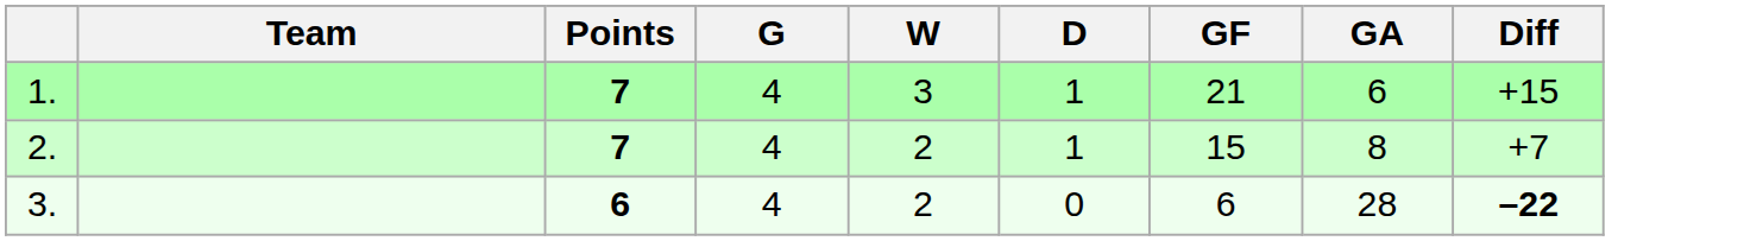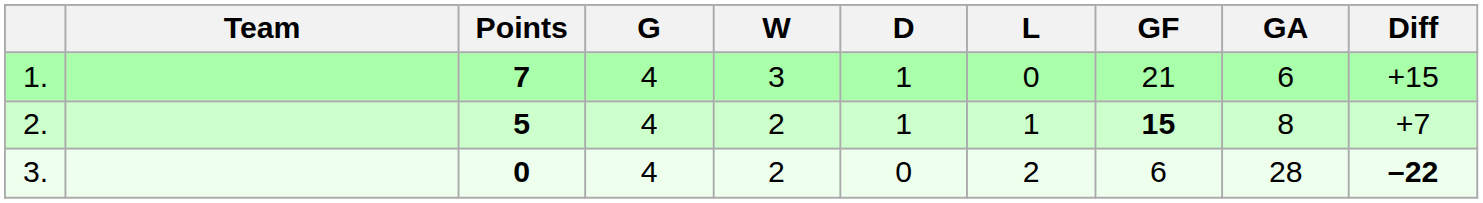+ column: L | 0 | 1 | 2
2. | Points: 7 -> 5
2. | GF: normal -> bold
3. | Points: 6 -> 0
